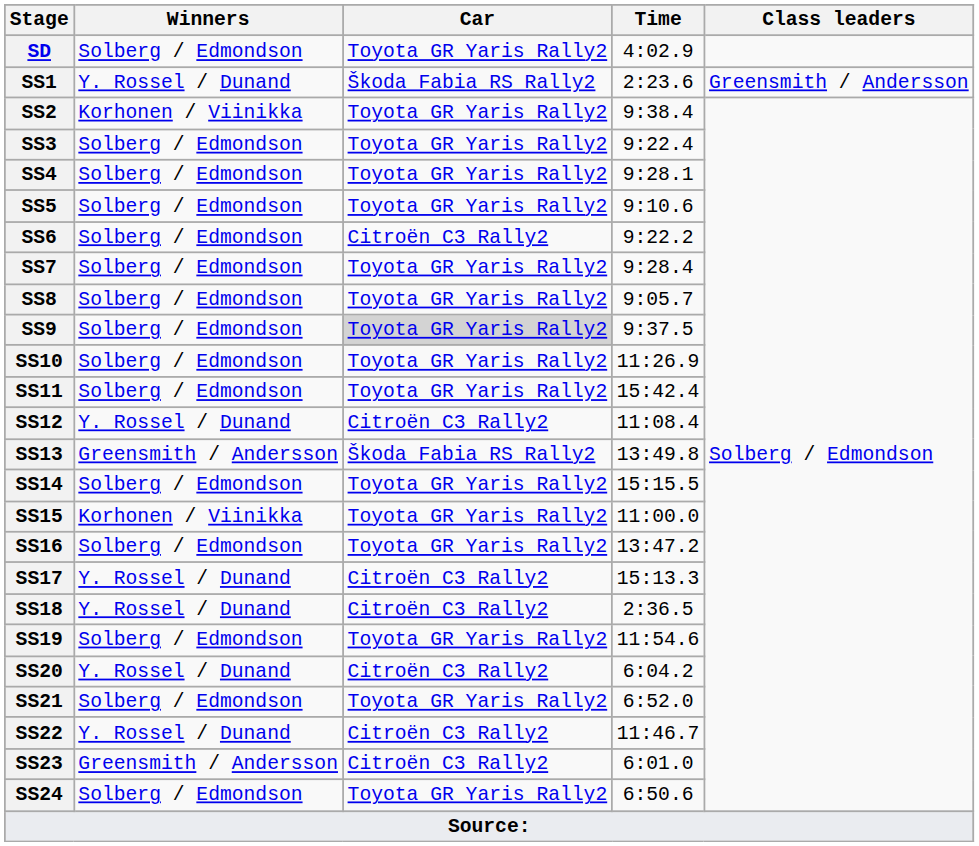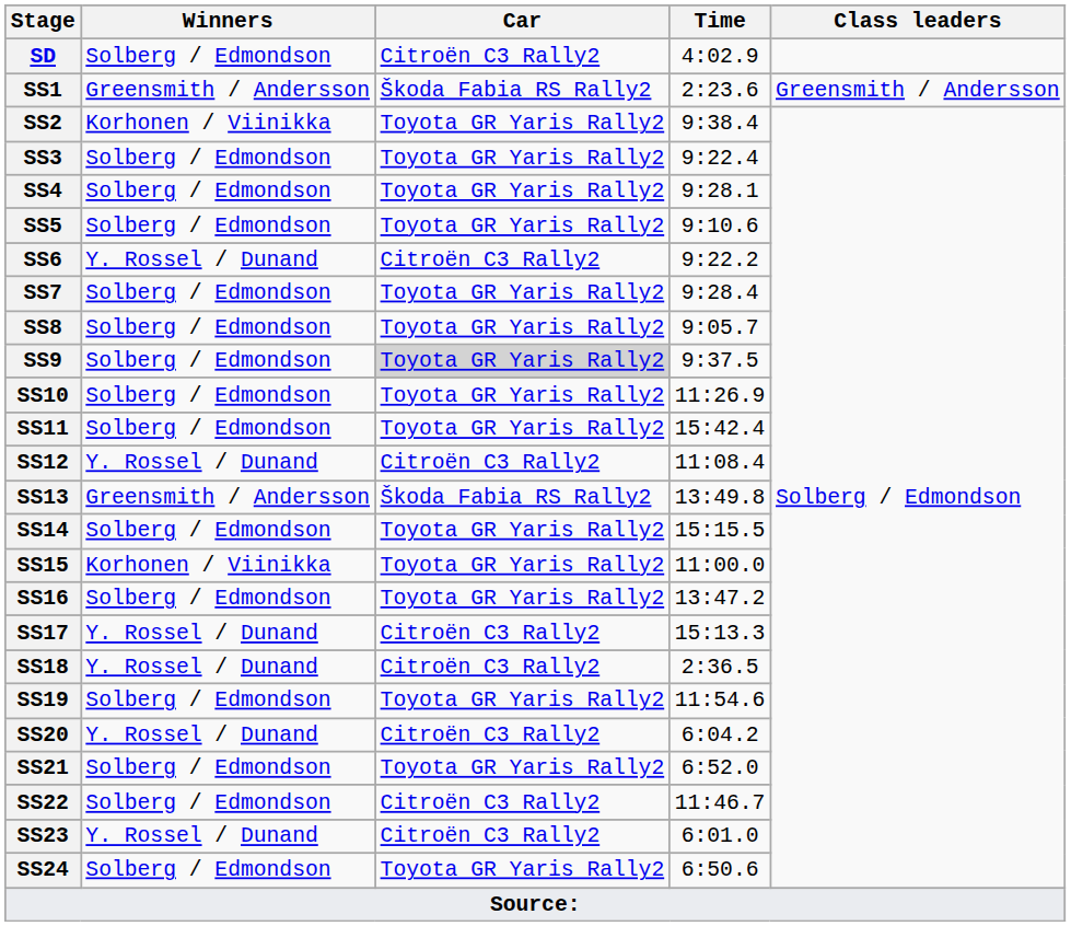SD | Car: Toyota GR Yaris Rally2 -> Citroën C3 Rally2
SS1 | Winners: Y. Rossel / Dunand -> Greensmith / Andersson
SS6 | Winners: Solberg / Edmondson -> Y. Rossel / Dunand
SS22 | Winners: Y. Rossel / Dunand -> Solberg / Edmondson
SS23 | Winners: Greensmith / Andersson -> Y. Rossel / Dunand
